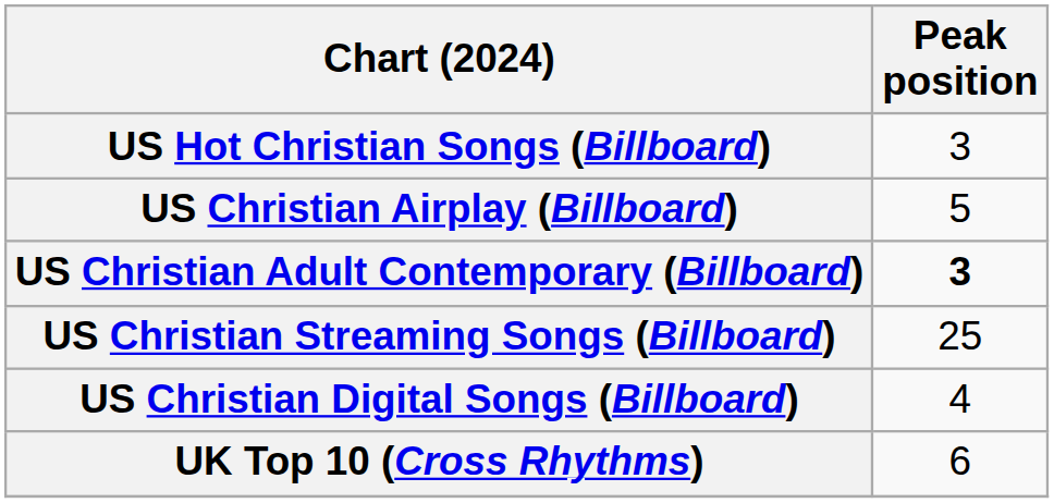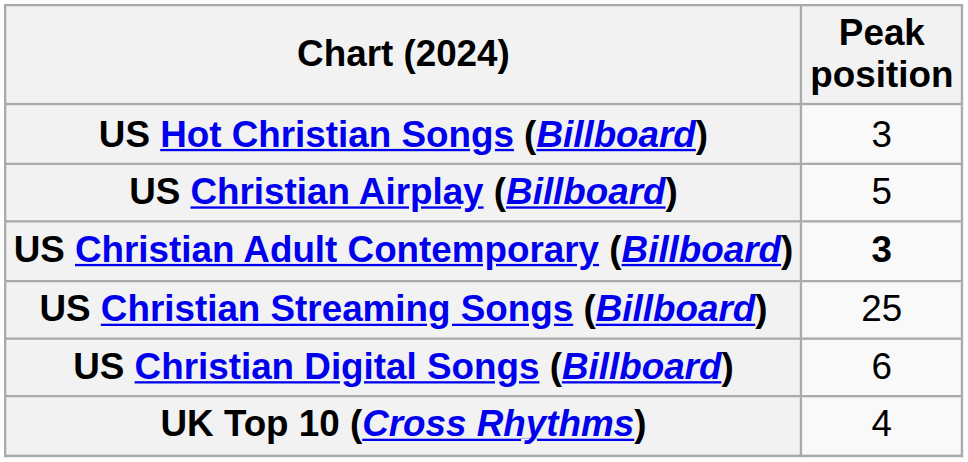US Christian Digital Songs (Billboard) | Peak position: 4 -> 6
UK Top 10 (Cross Rhythms) | Peak position: 6 -> 4
